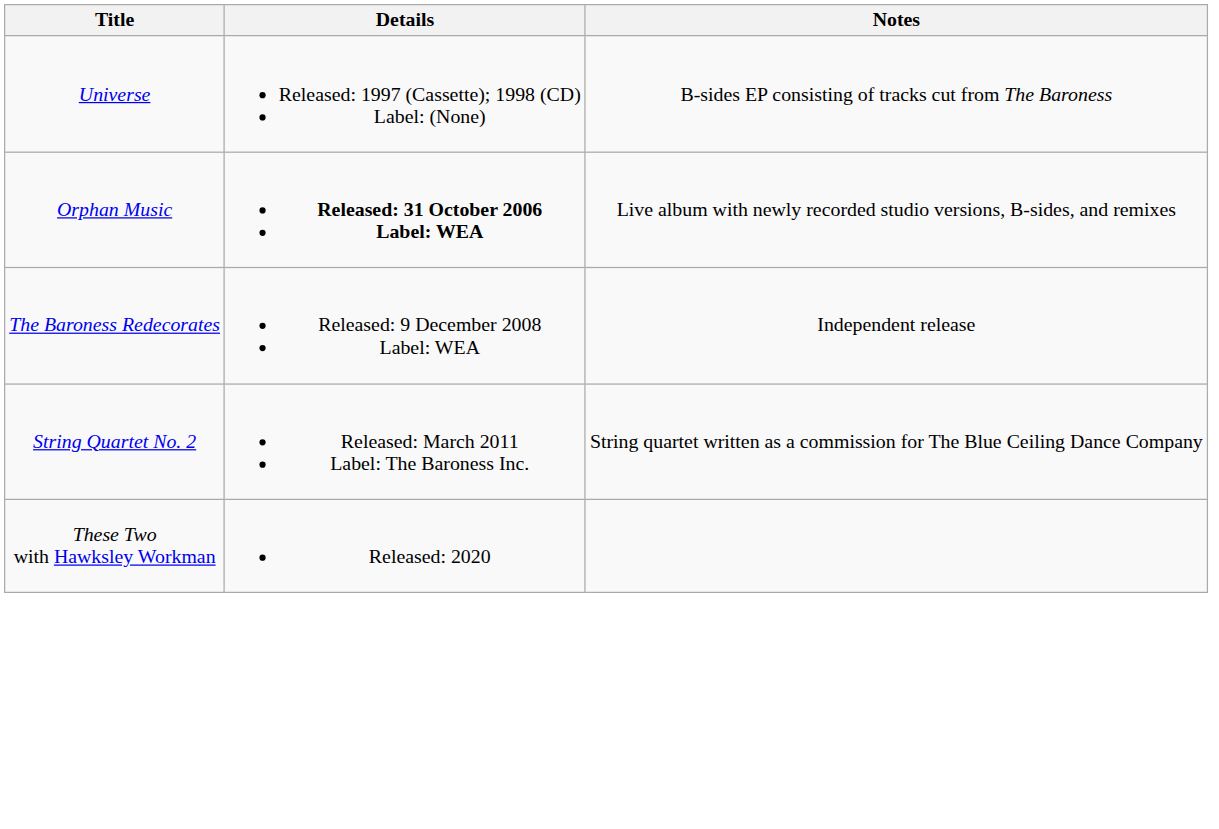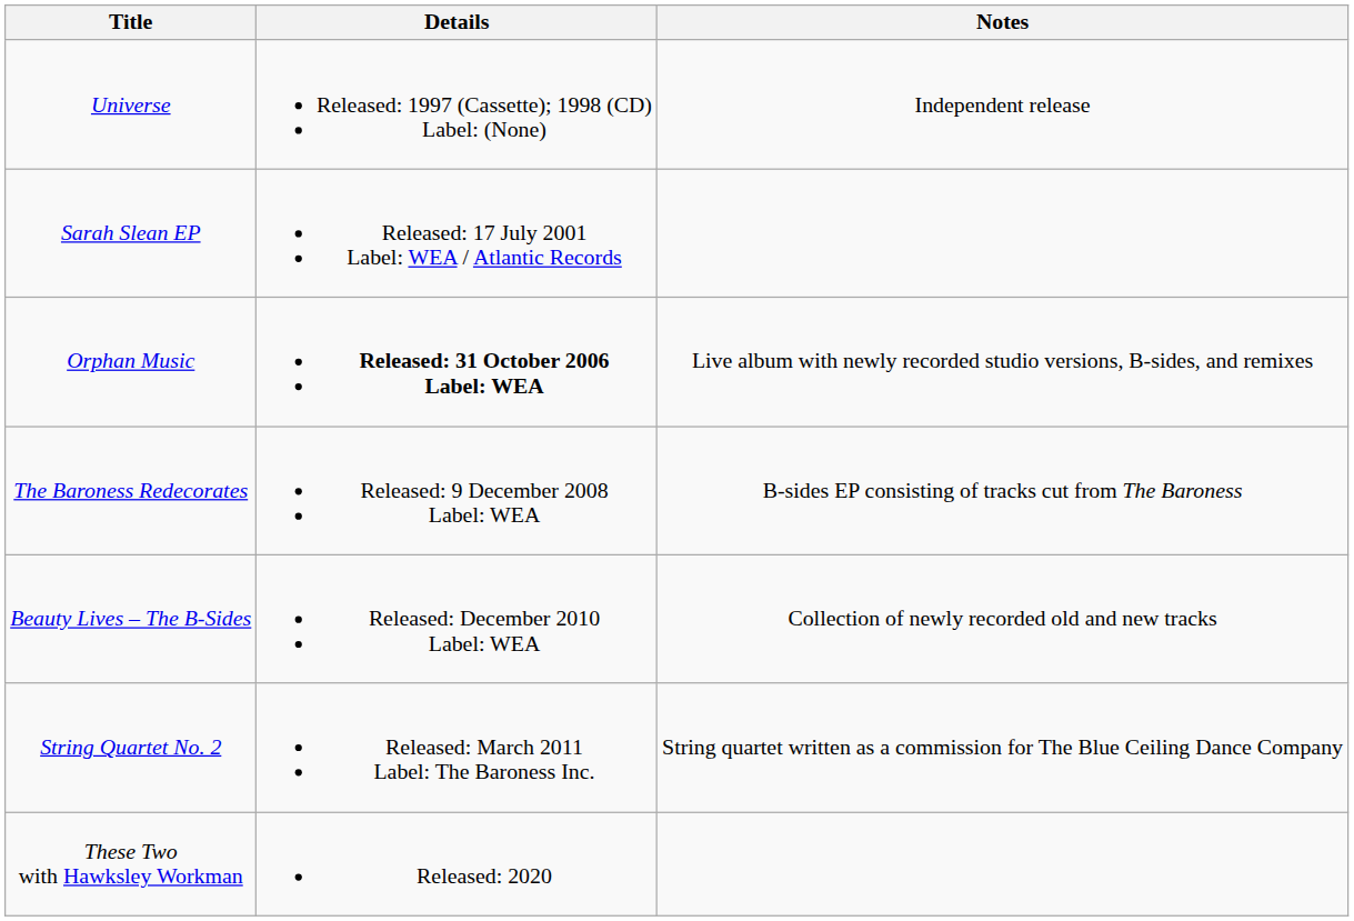Universe | Notes: B-sides EP consisting of tracks cut from The Baroness -> Independent release
+ row: Sarah Slean EP | Released: 17 July 2001 Label: WEA / Atlantic Records
The Baroness Redecorates | Notes: Independent release -> B-sides EP consisting of tracks cut from The Baroness
+ row: Beauty Lives – The B-Sides | Released: December 2010 Label: WEA | Collection of newly recorded old and new tracks
